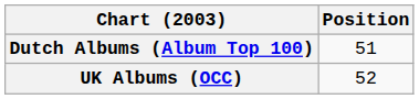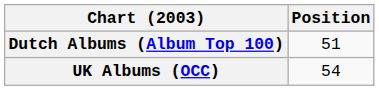UK Albums (OCC) | Position: 52 -> 54
